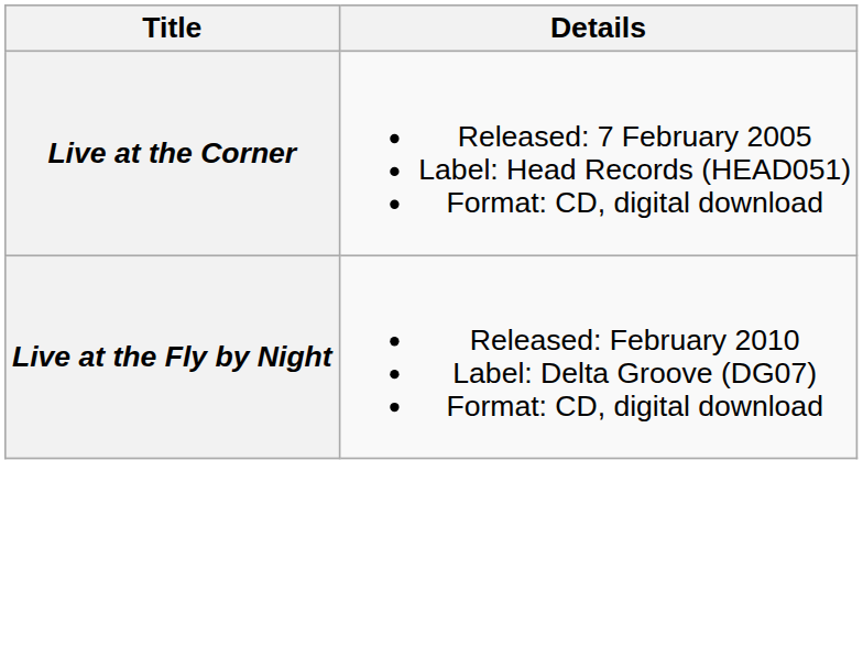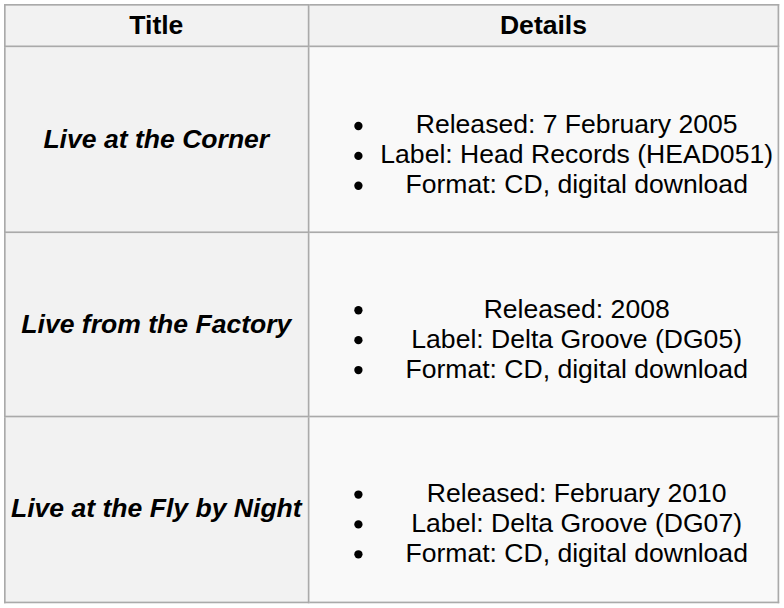+ row: Live from the Factory | Released: 2008 Label: Delta Groove (DG05) Format: CD, digital download
